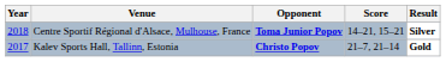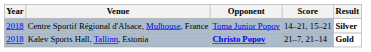Centre Sportif Régional d'Alsace, Mulhouse, France | Opponent: bold -> normal
Kalev Sports Hall, Tallinn, Estonia | Year: 2017 -> 2018
